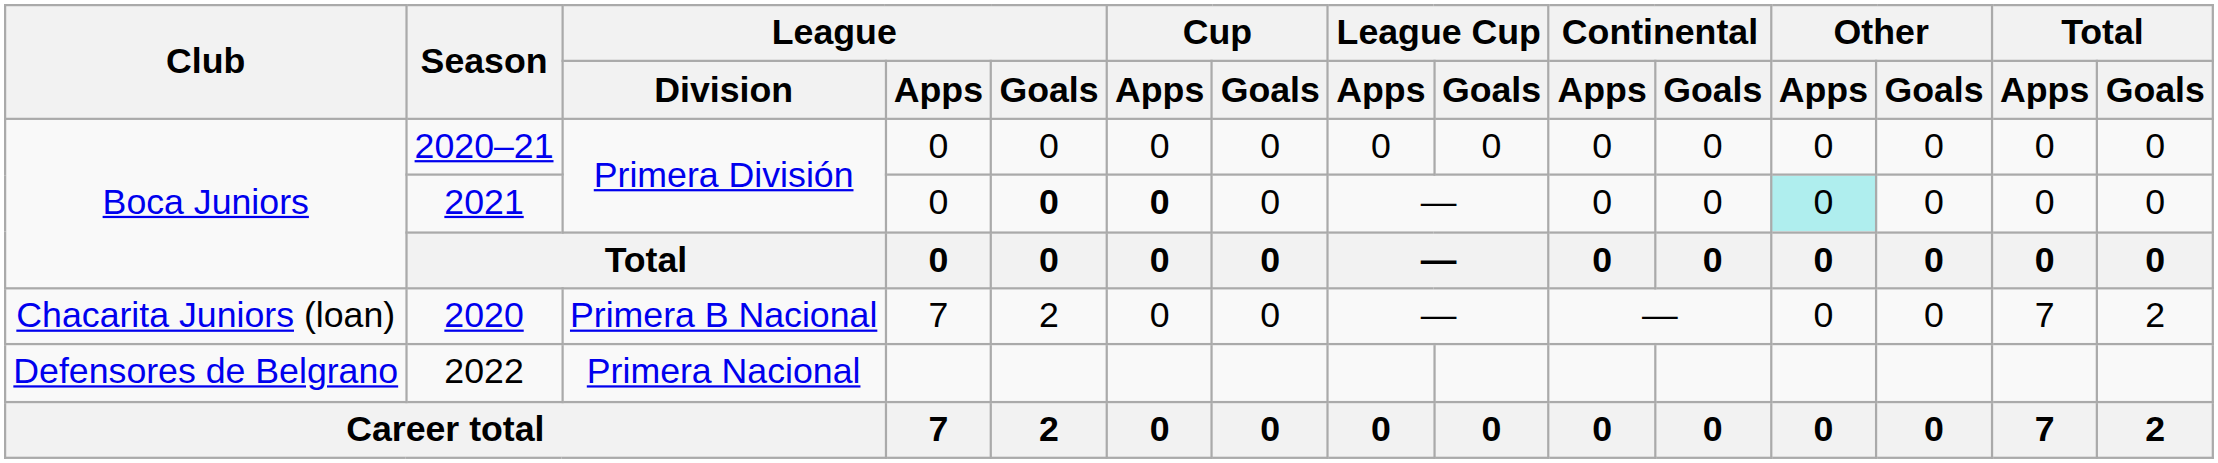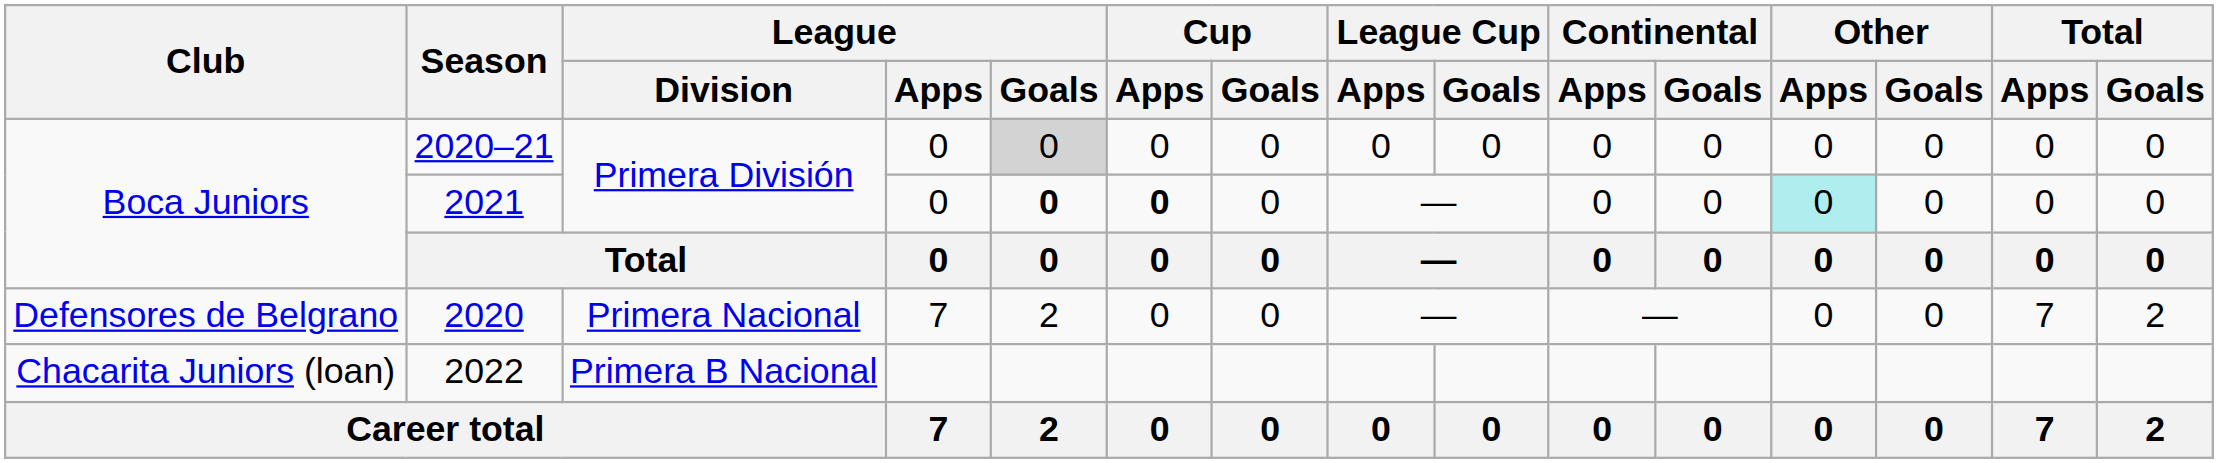2020–21 | League / Goals: no background -> lightgrey background
2020 | Club: Chacarita Juniors (loan) -> Defensores de Belgrano
2020 | League / Division: Primera B Nacional -> Primera Nacional
2022 | Club: Defensores de Belgrano -> Chacarita Juniors (loan)
2022 | League / Division: Primera Nacional -> Primera B Nacional
